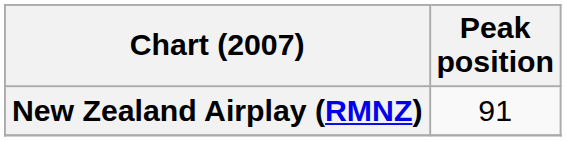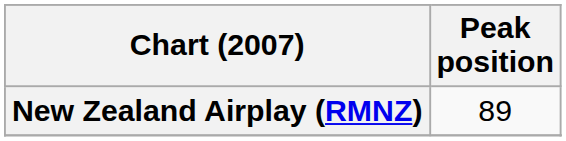New Zealand Airplay (RMNZ) | Peak position: 91 -> 89
